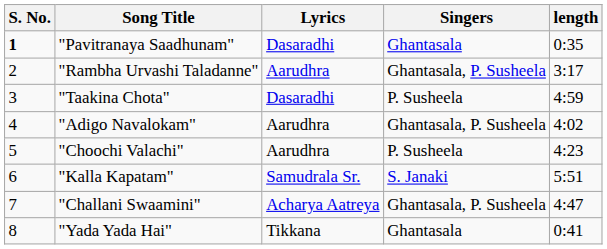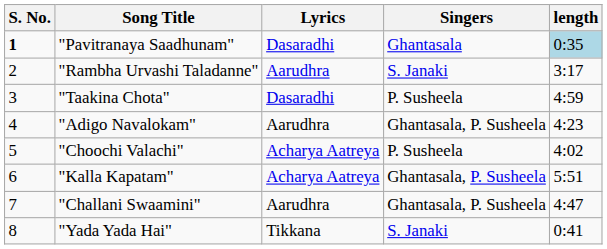"Pavitranaya Saadhunam" | length: no background -> lightblue background
"Rambha Urvashi Taladanne" | Singers: Ghantasala, P. Susheela -> S. Janaki
"Adigo Navalokam" | length: 4:02 -> 4:23
"Choochi Valachi" | Lyrics: Aarudhra -> Acharya Aatreya
"Choochi Valachi" | length: 4:23 -> 4:02
"Kalla Kapatam" | Lyrics: Samudrala Sr. -> Acharya Aatreya
"Kalla Kapatam" | Singers: S. Janaki -> Ghantasala, P. Susheela
"Challani Swaamini" | Lyrics: Acharya Aatreya -> Aarudhra
"Yada Yada Hai" | Singers: Ghantasala -> S. Janaki
